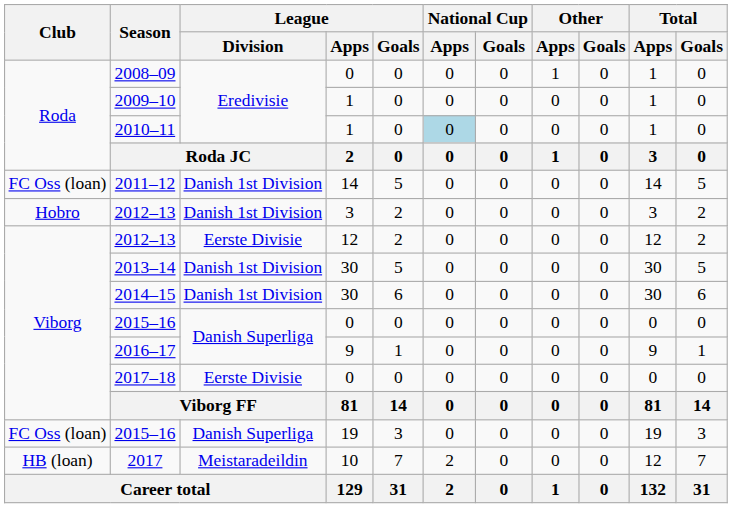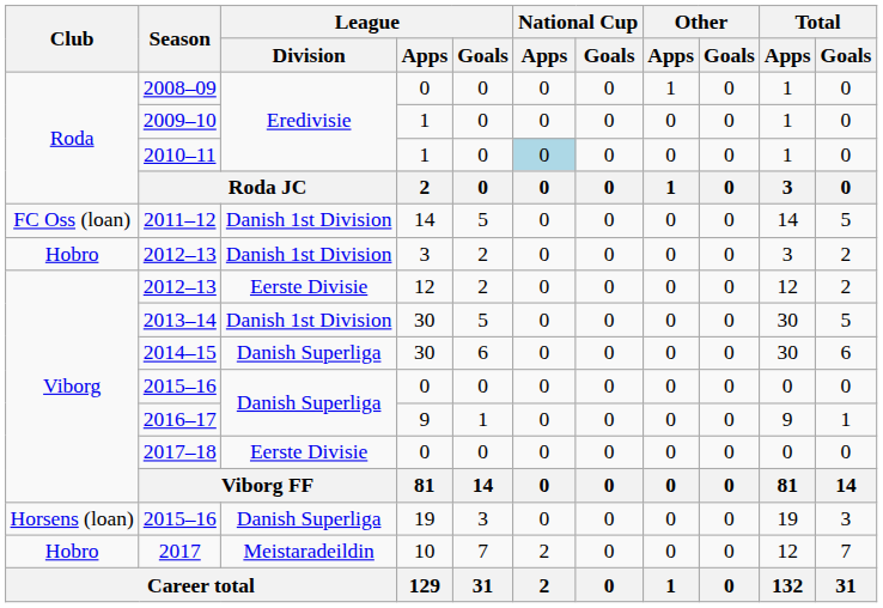2014–15 | League / Division: Danish 1st Division -> Danish Superliga
2015–16 / 19 | Club: FC Oss (loan) -> Horsens (loan)
2017 | Club: HB (loan) -> Hobro
